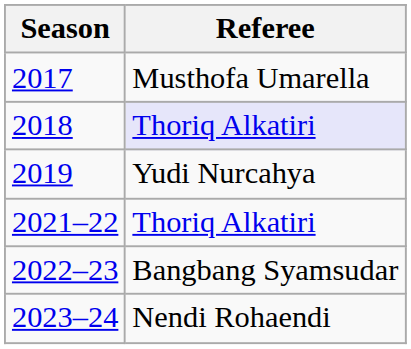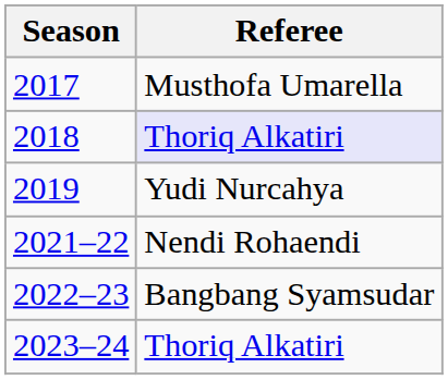2021–22 | Referee: Thoriq Alkatiri -> Nendi Rohaendi
2023–24 | Referee: Nendi Rohaendi -> Thoriq Alkatiri
